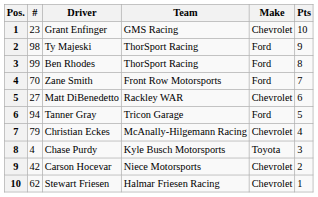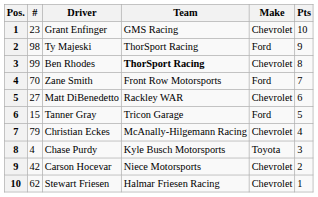Ben Rhodes | Team: normal -> bold
Ben Rhodes | Make: Ford -> Chevrolet
Tanner Gray | #: 94 -> 15
